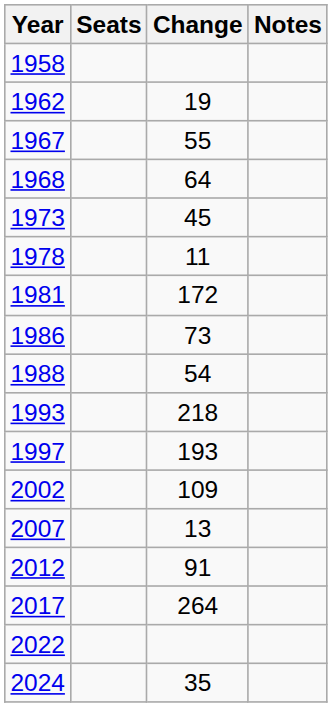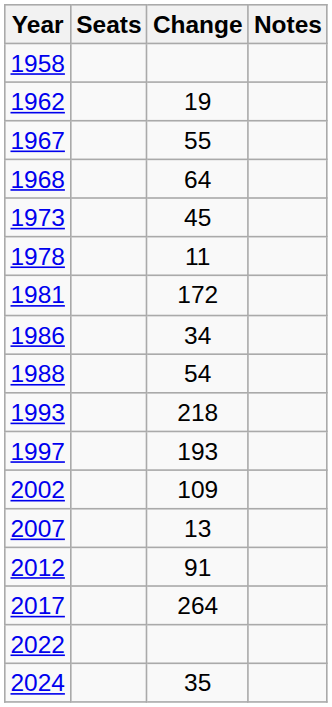1986 | Change: 73 -> 34
